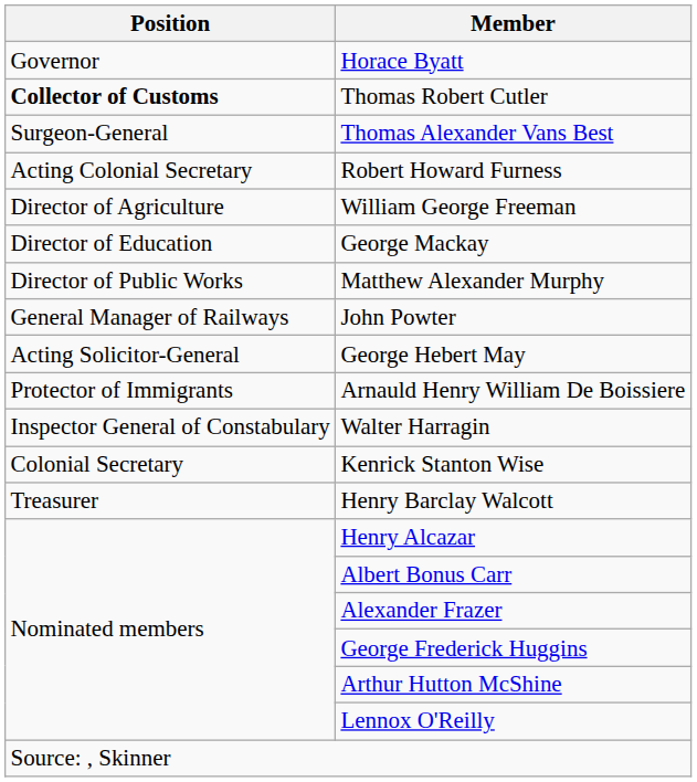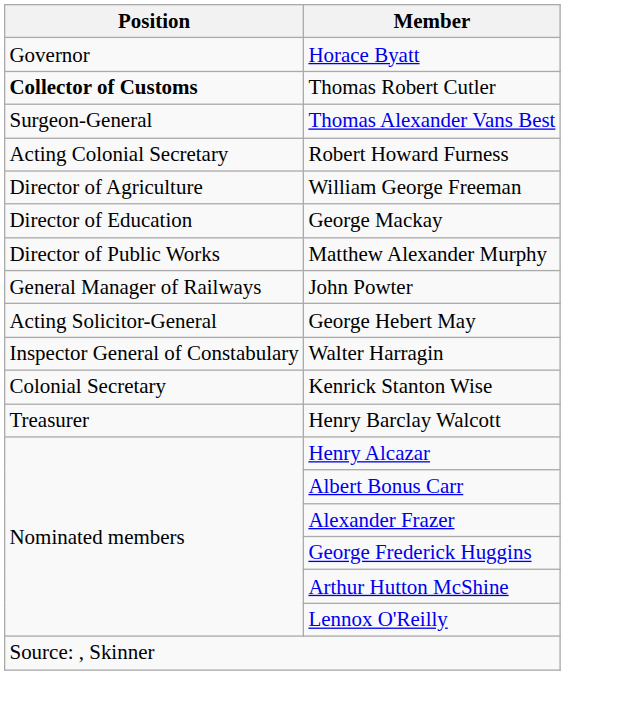- row: Protector of Immigrants | Arnauld Henry William De Boissiere
